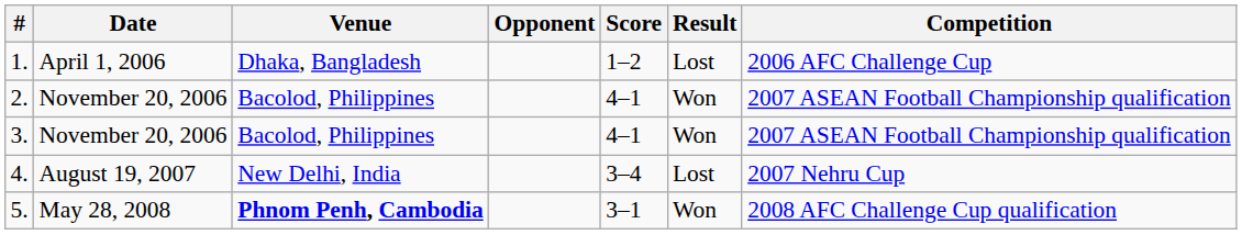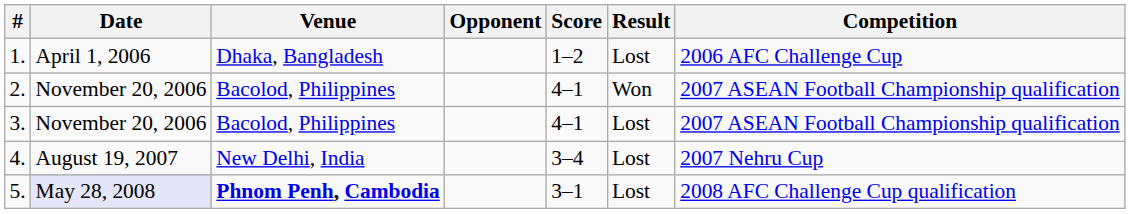3. | Result: Won -> Lost
5. | Date: no background -> lavender background
5. | Result: Won -> Lost
